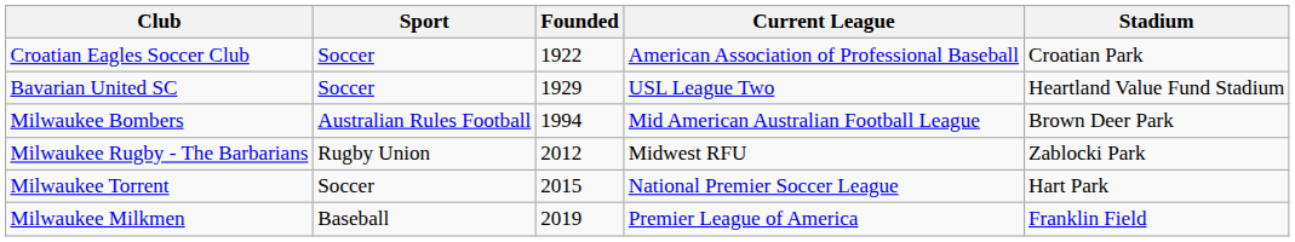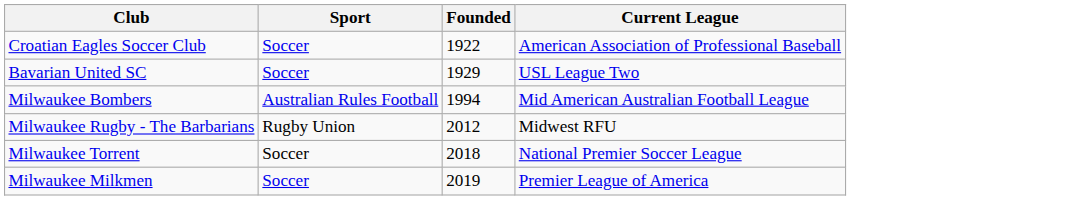- column: Stadium | Croatian Park | Heartland Value Fund Stadium | Brown Deer Park | Zablocki Park | Hart Park | Franklin Field
Milwaukee Torrent | Founded: 2015 -> 2018
Milwaukee Milkmen | Sport: Baseball -> Soccer
